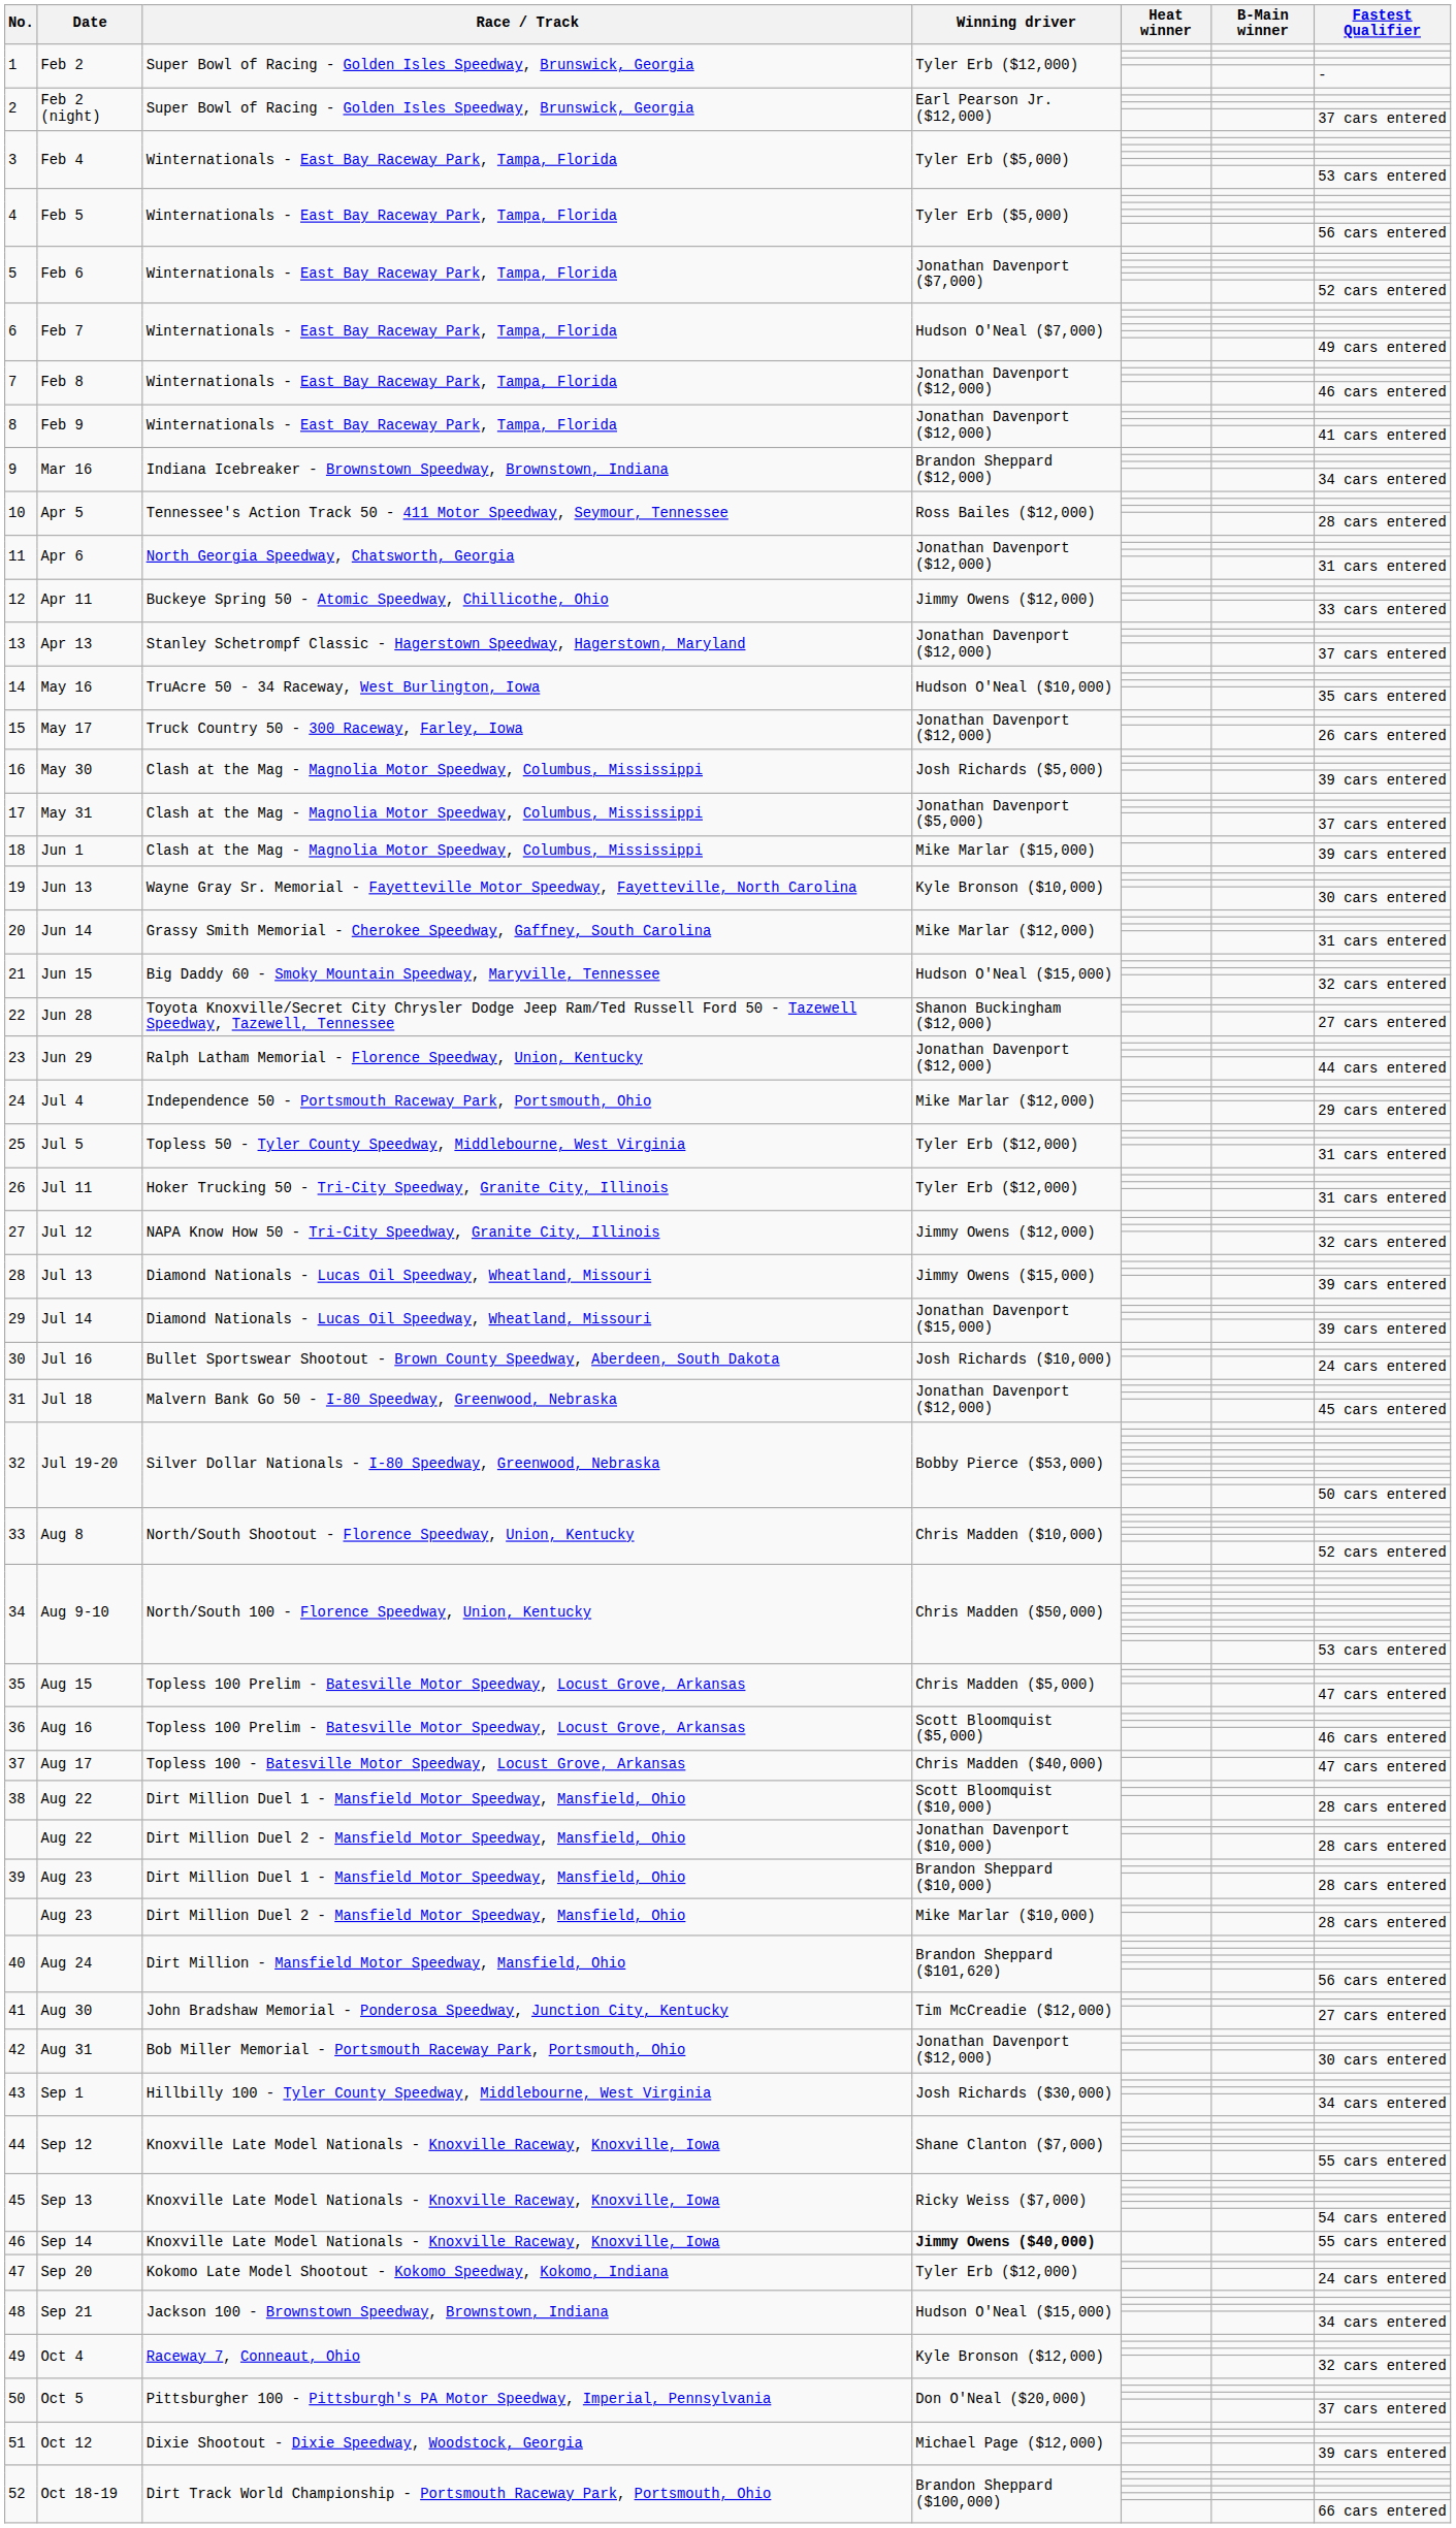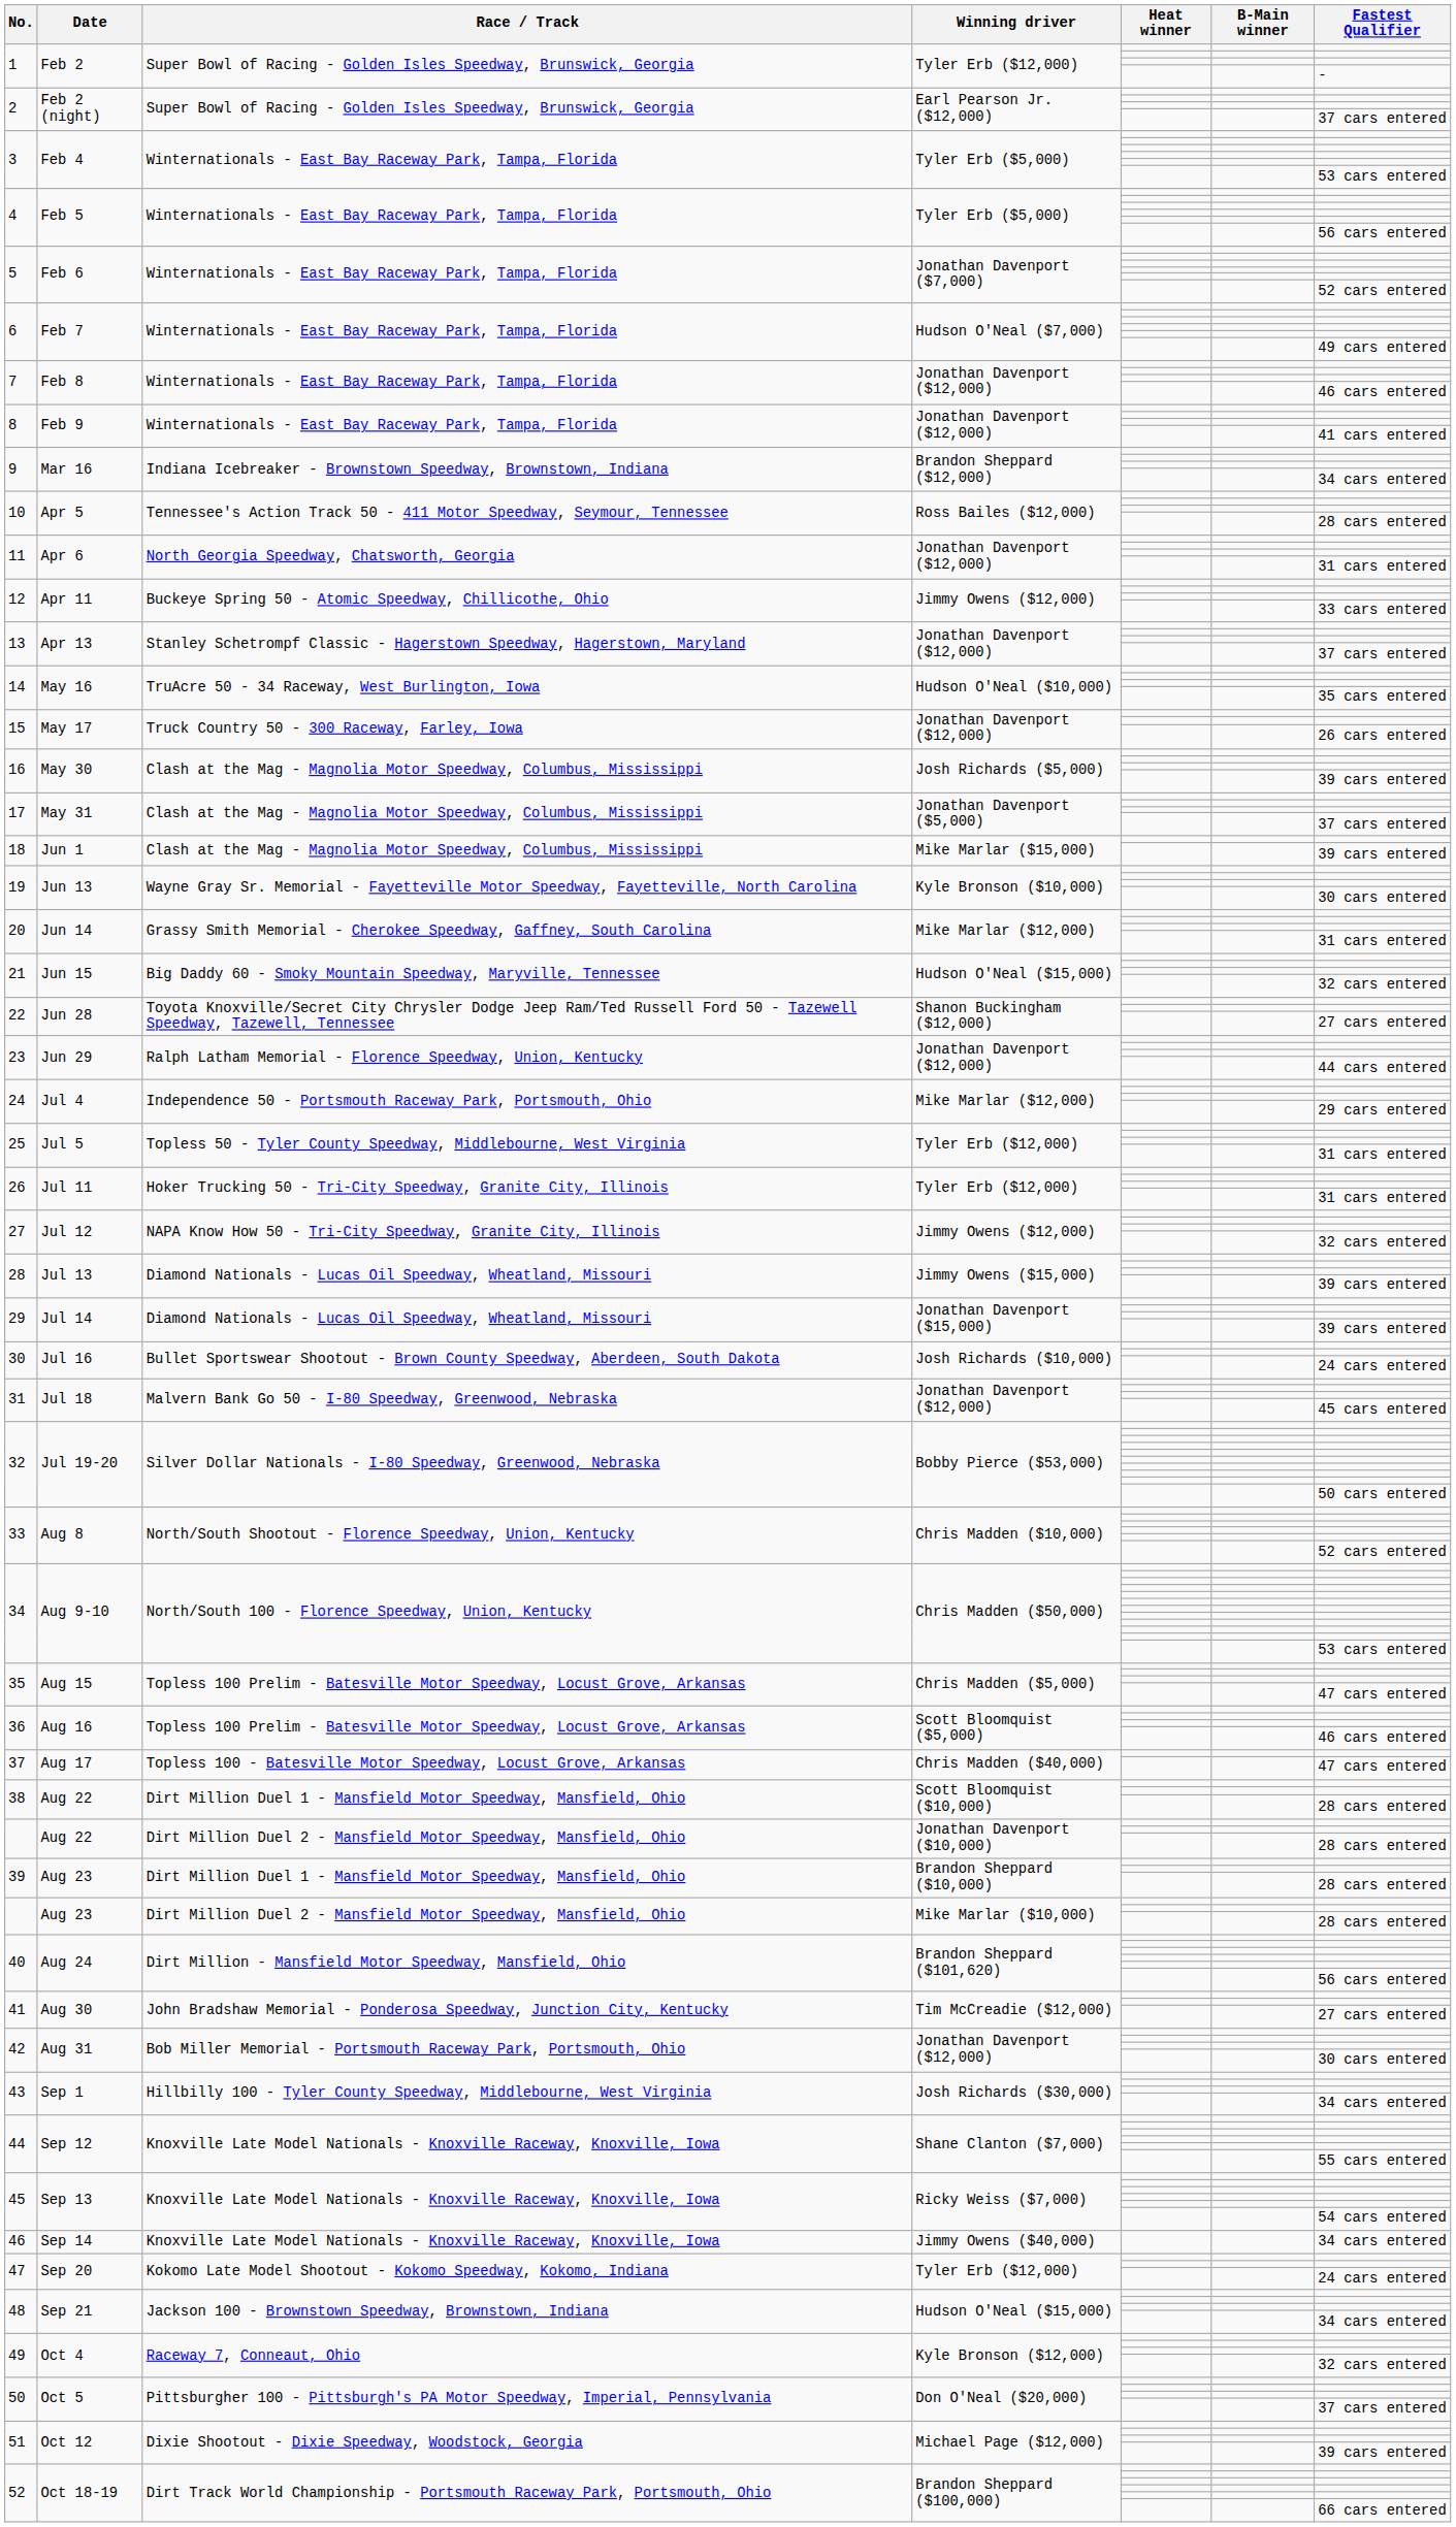46 | Winning driver: bold -> normal
46 | Fastest Qualifier: 55 cars entered -> 34 cars entered
